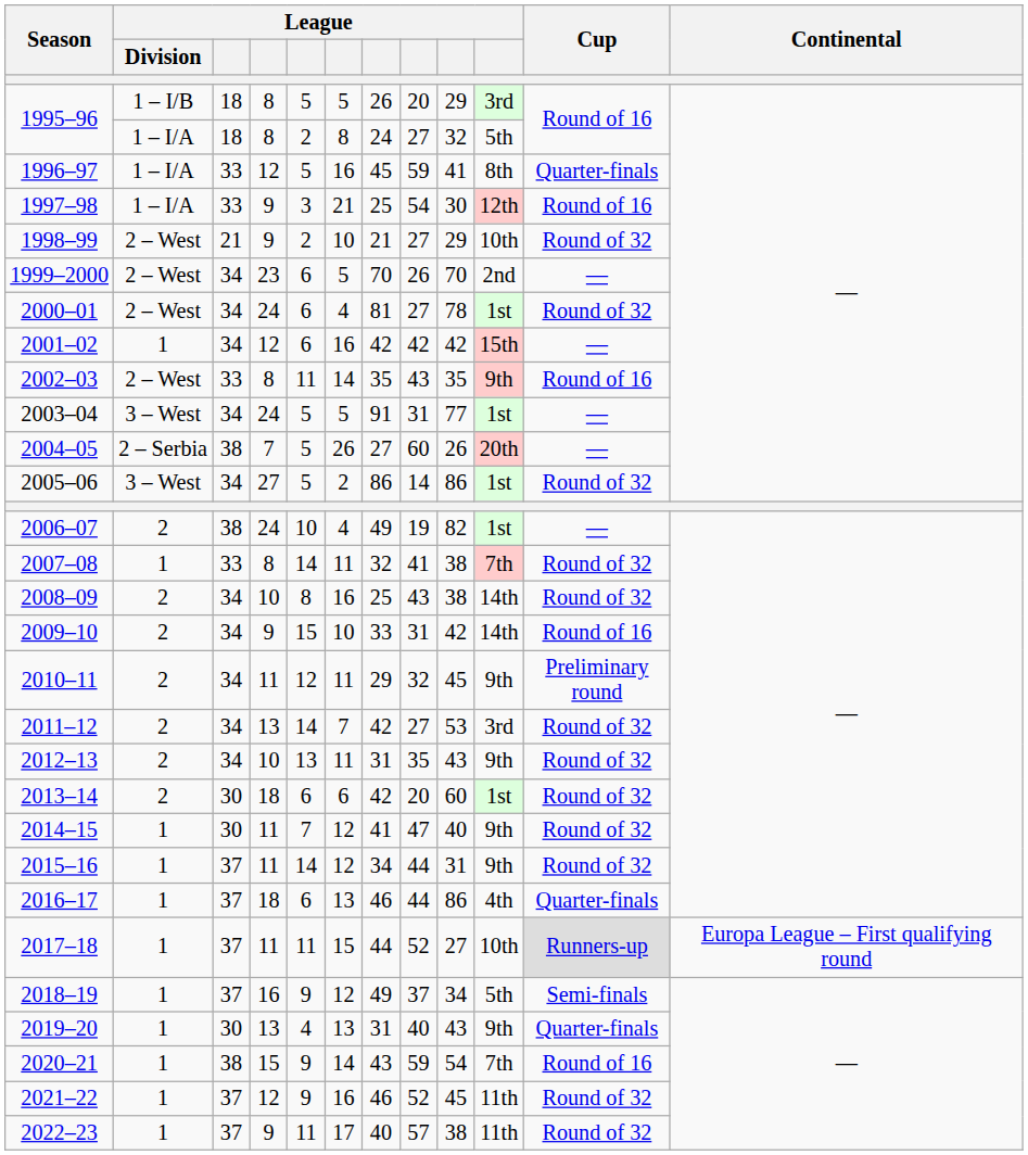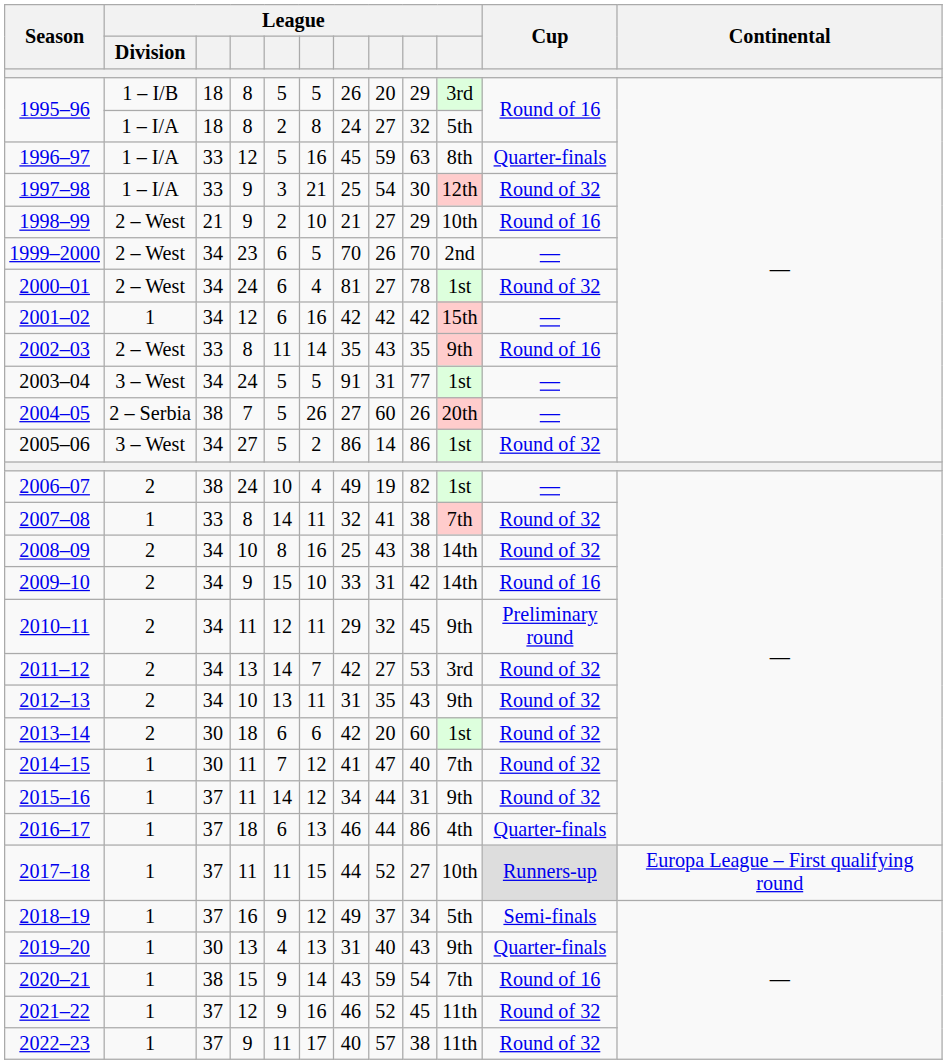1996–97 | column 9: 41 -> 63
1997–98 | Cup: Round of 16 -> Round of 32
1998–99 | Cup: Round of 32 -> Round of 16
2014–15 | column 10: 9th -> 7th
